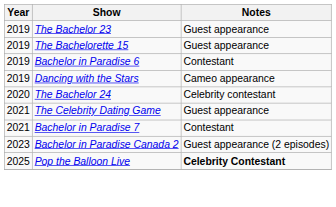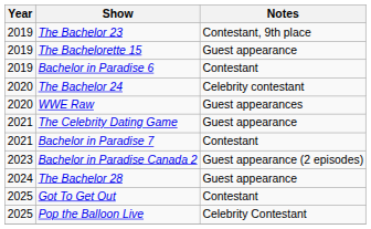The Bachelor 23 | Notes: Guest appearance -> Contestant, 9th place
- row: 2019 | Dancing with the Stars | Cameo appearance
+ row: 2020 | WWE Raw | Guest appearances
+ row: 2024 | The Bachelor 28 | Guest appearance
+ row: 2025 | Got To Get Out | Contestant
Pop the Balloon Live | Notes: bold -> normal
